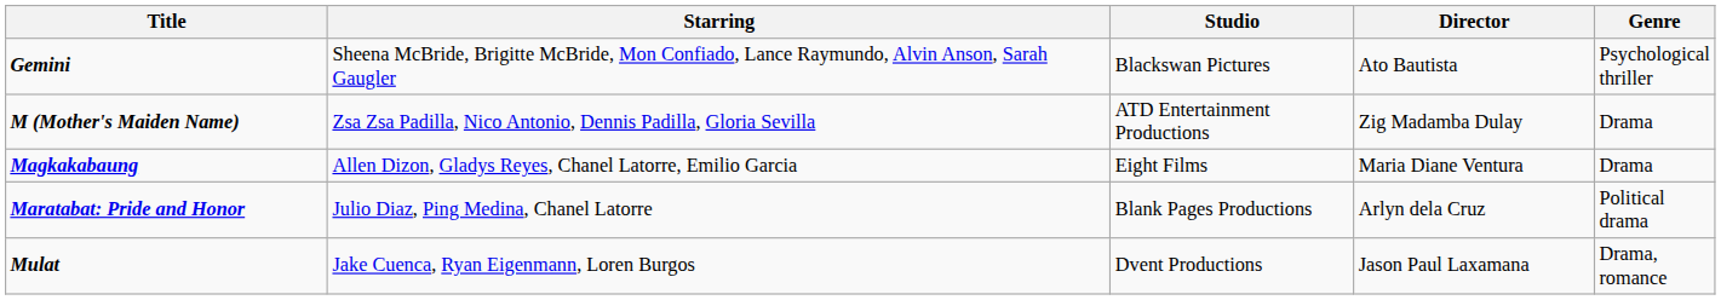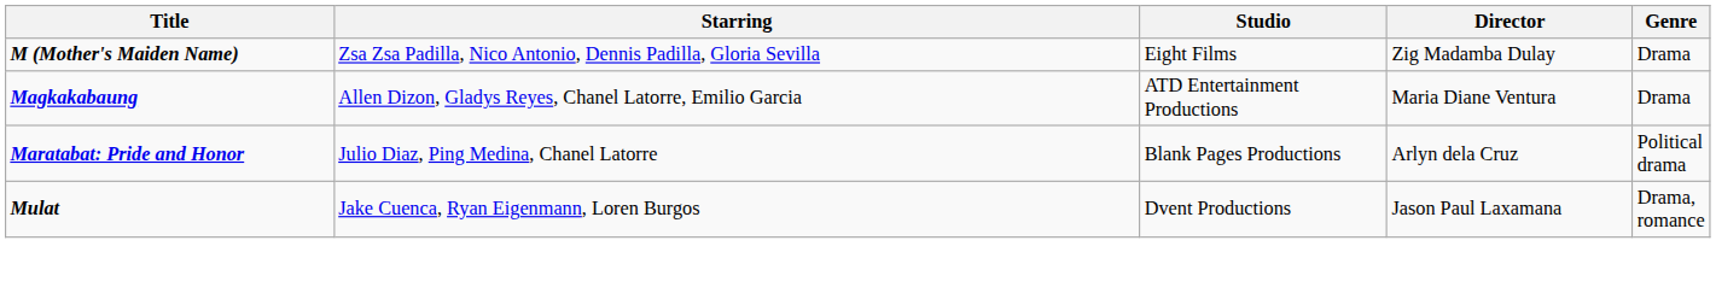- row: Gemini | Sheena McBride, Brigitte McBride, Mon Confiado, Lance Raymundo, Alvin Anson, Sarah Gaugler | Blackswan Pictures | Ato Bautista | Psychological thriller
M (Mother's Maiden Name) | Studio: ATD Entertainment Productions -> Eight Films
Magkakabaung | Studio: Eight Films -> ATD Entertainment Productions
